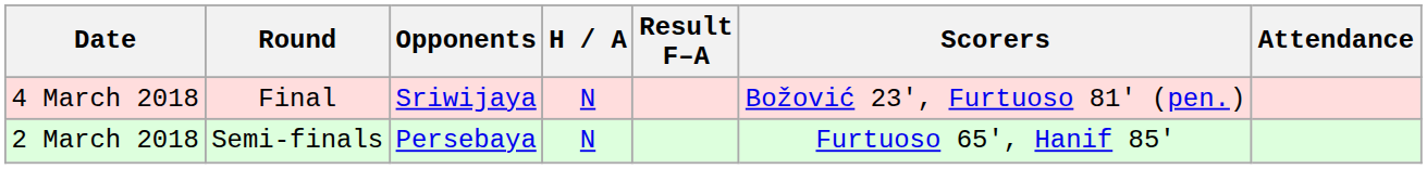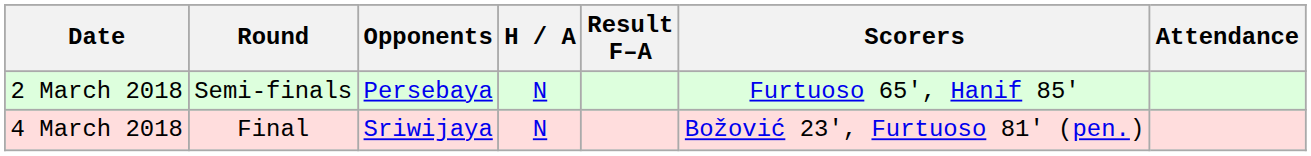rows swapped: 2 March 2018 <-> 4 March 2018
